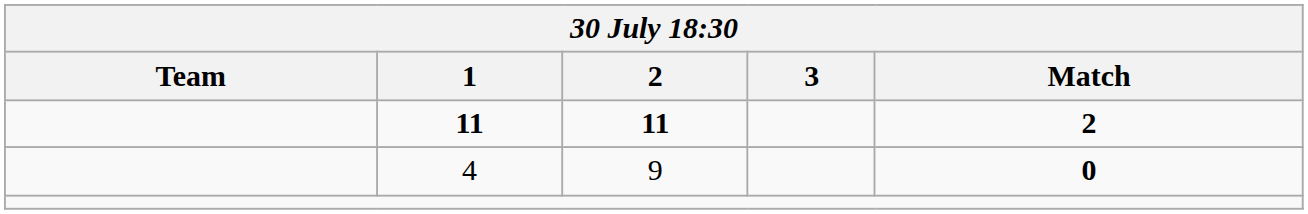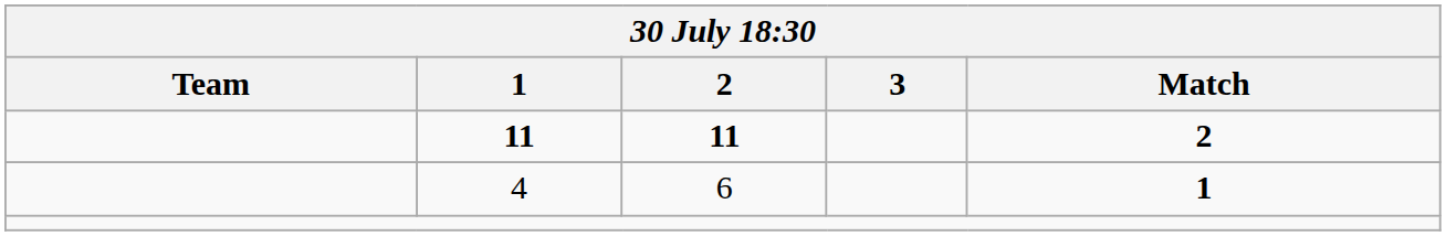4 | 2: 9 -> 6
4 | Match: 0 -> 1
